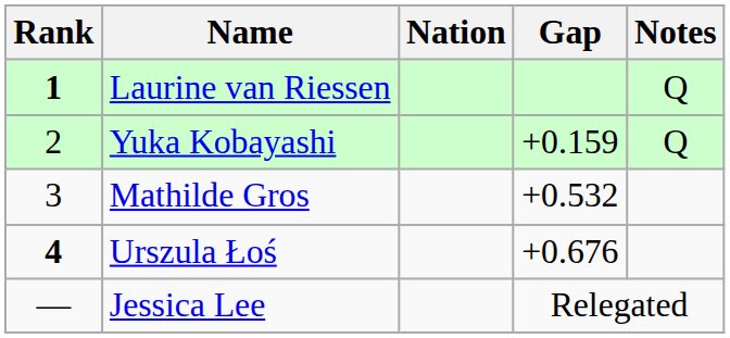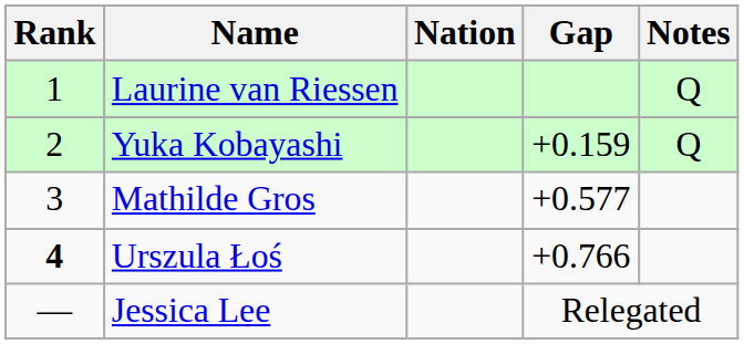Laurine van Riessen | Rank: bold -> normal
Mathilde Gros | Gap: +0.532 -> +0.577
Urszula Łoś | Gap: +0.676 -> +0.766
